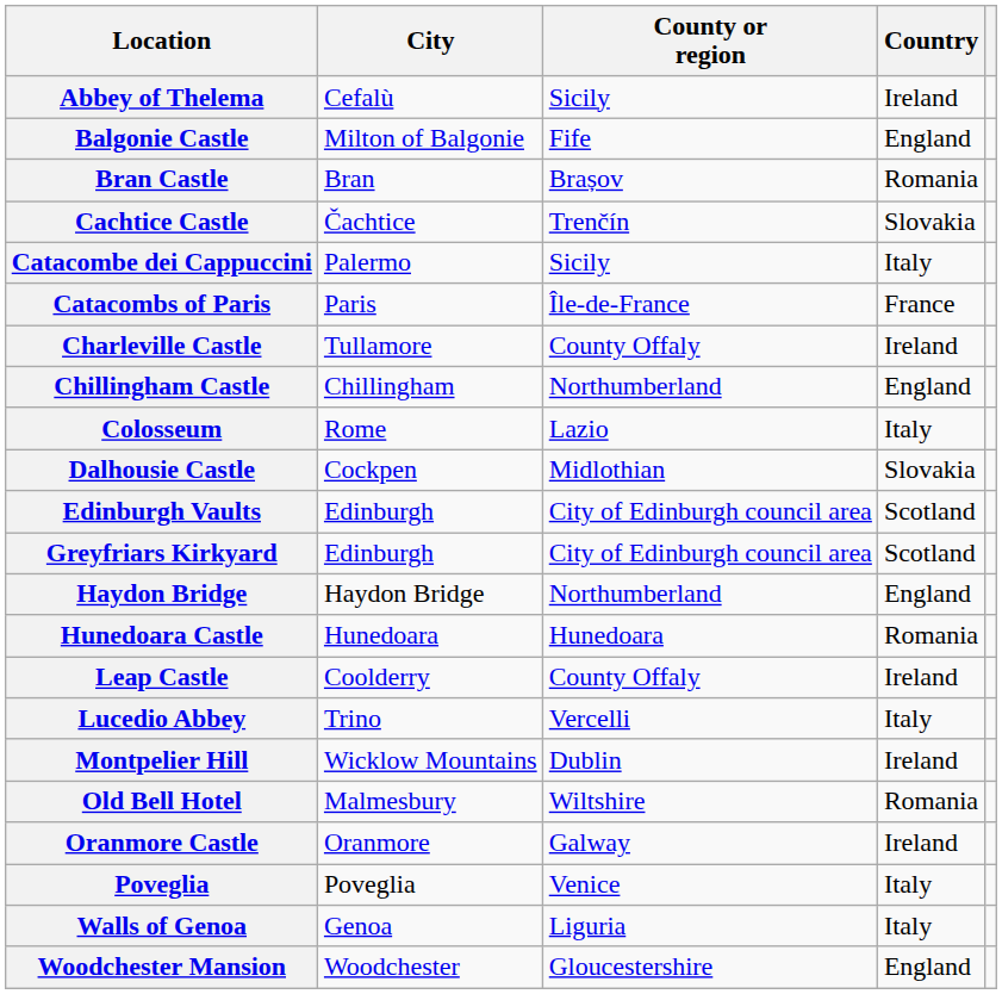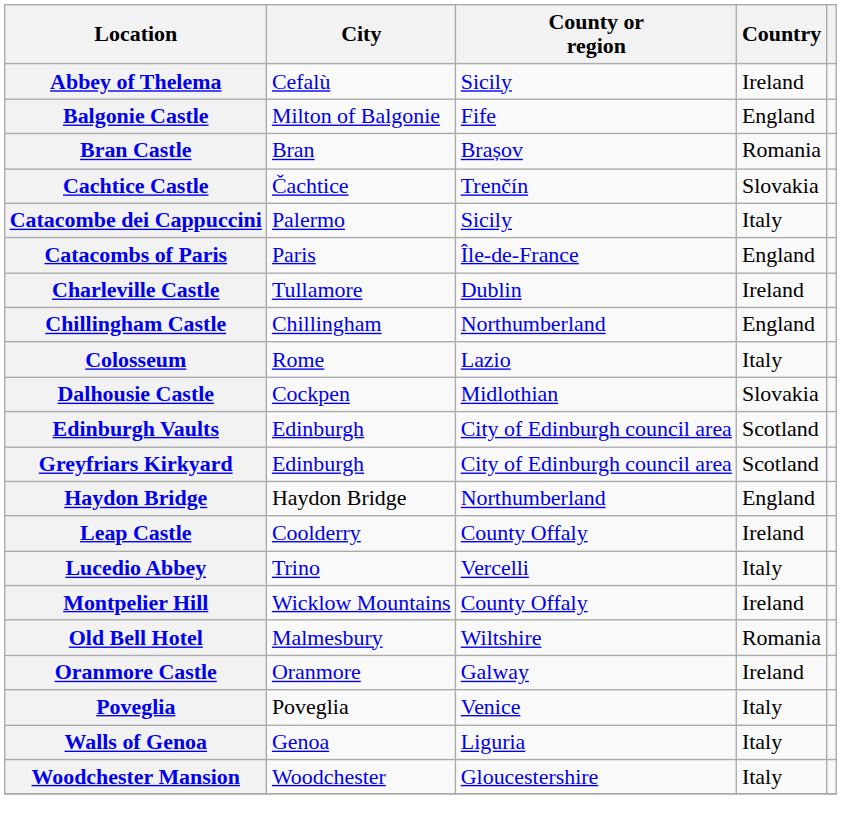Catacombs of Paris | Country: France -> England
Charleville Castle | County or region: County Offaly -> Dublin
- row: Hunedoara Castle | Hunedoara | Hunedoara | Romania
Montpelier Hill | County or region: Dublin -> County Offaly
Woodchester Mansion | Country: England -> Italy
